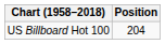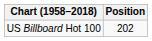US Billboard Hot 100 | Position: 204 -> 202
